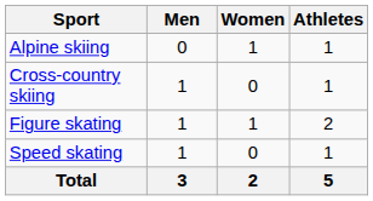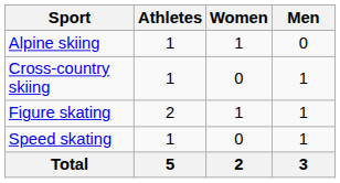columns swapped: Men <-> Athletes
